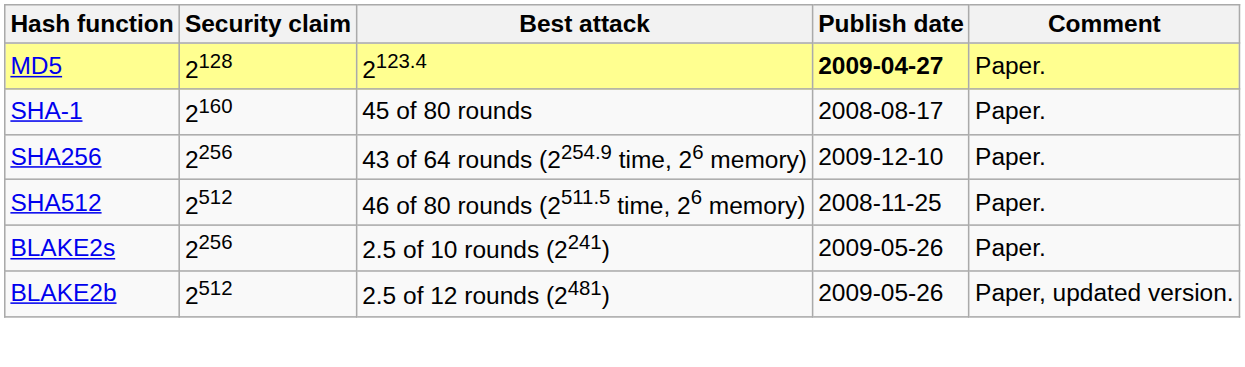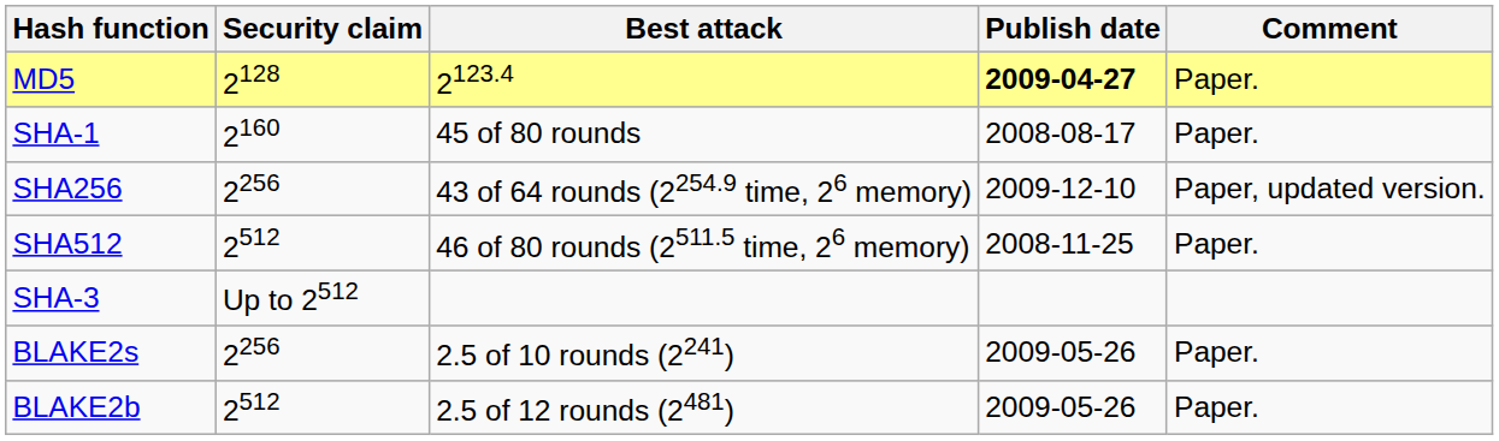SHA256 | Comment: Paper. -> Paper, updated version.
+ row: SHA-3 | Up to 2512
BLAKE2b | Comment: Paper, updated version. -> Paper.
